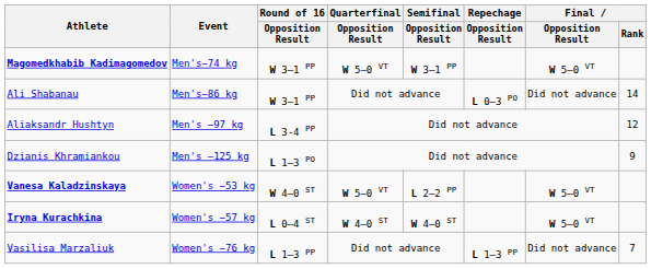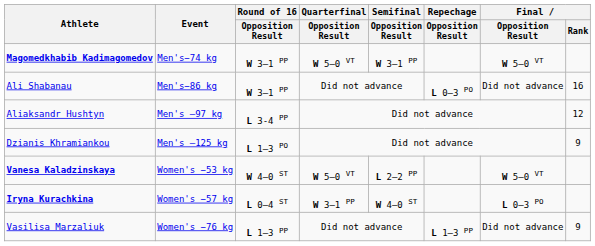Ali Shabanau | Final / Rank: 14 -> 16
Iryna Kurachkina | Quarterfinal / Opposition Result: W 4–0 ST -> W 3–1 PP
Iryna Kurachkina | Final / Opposition Result: W 5–0 VT -> L 0–3 PO
Vasilisa Marzaliuk | Final / Rank: 7 -> 9
